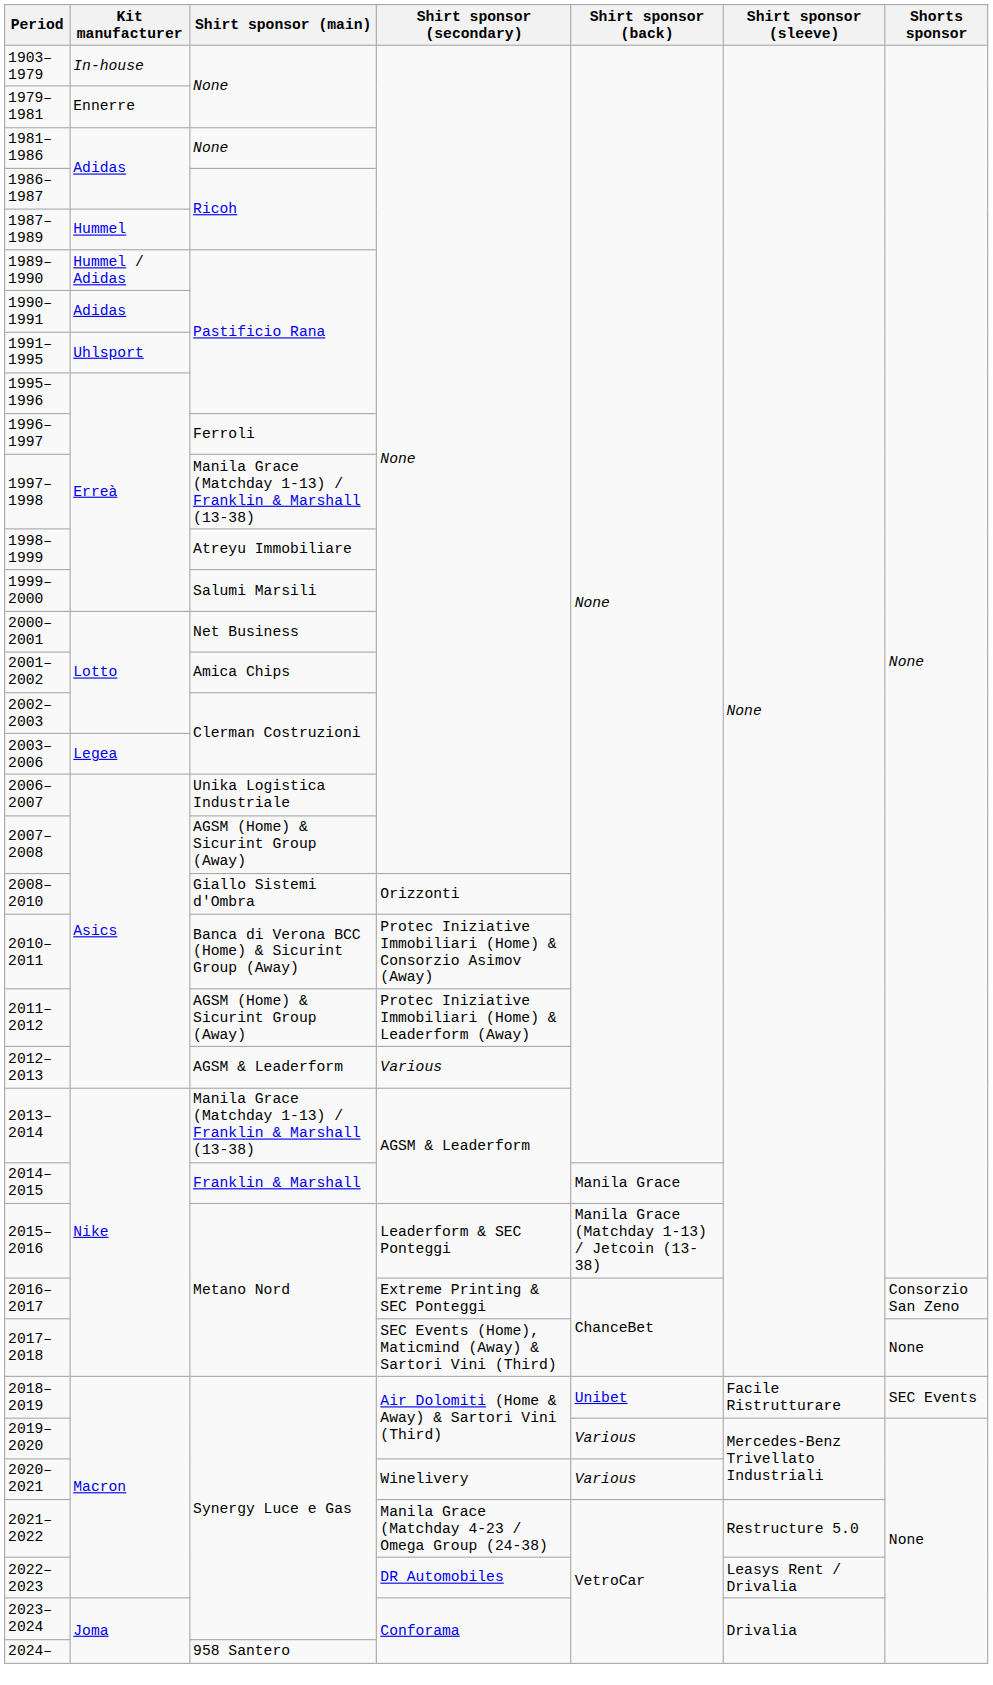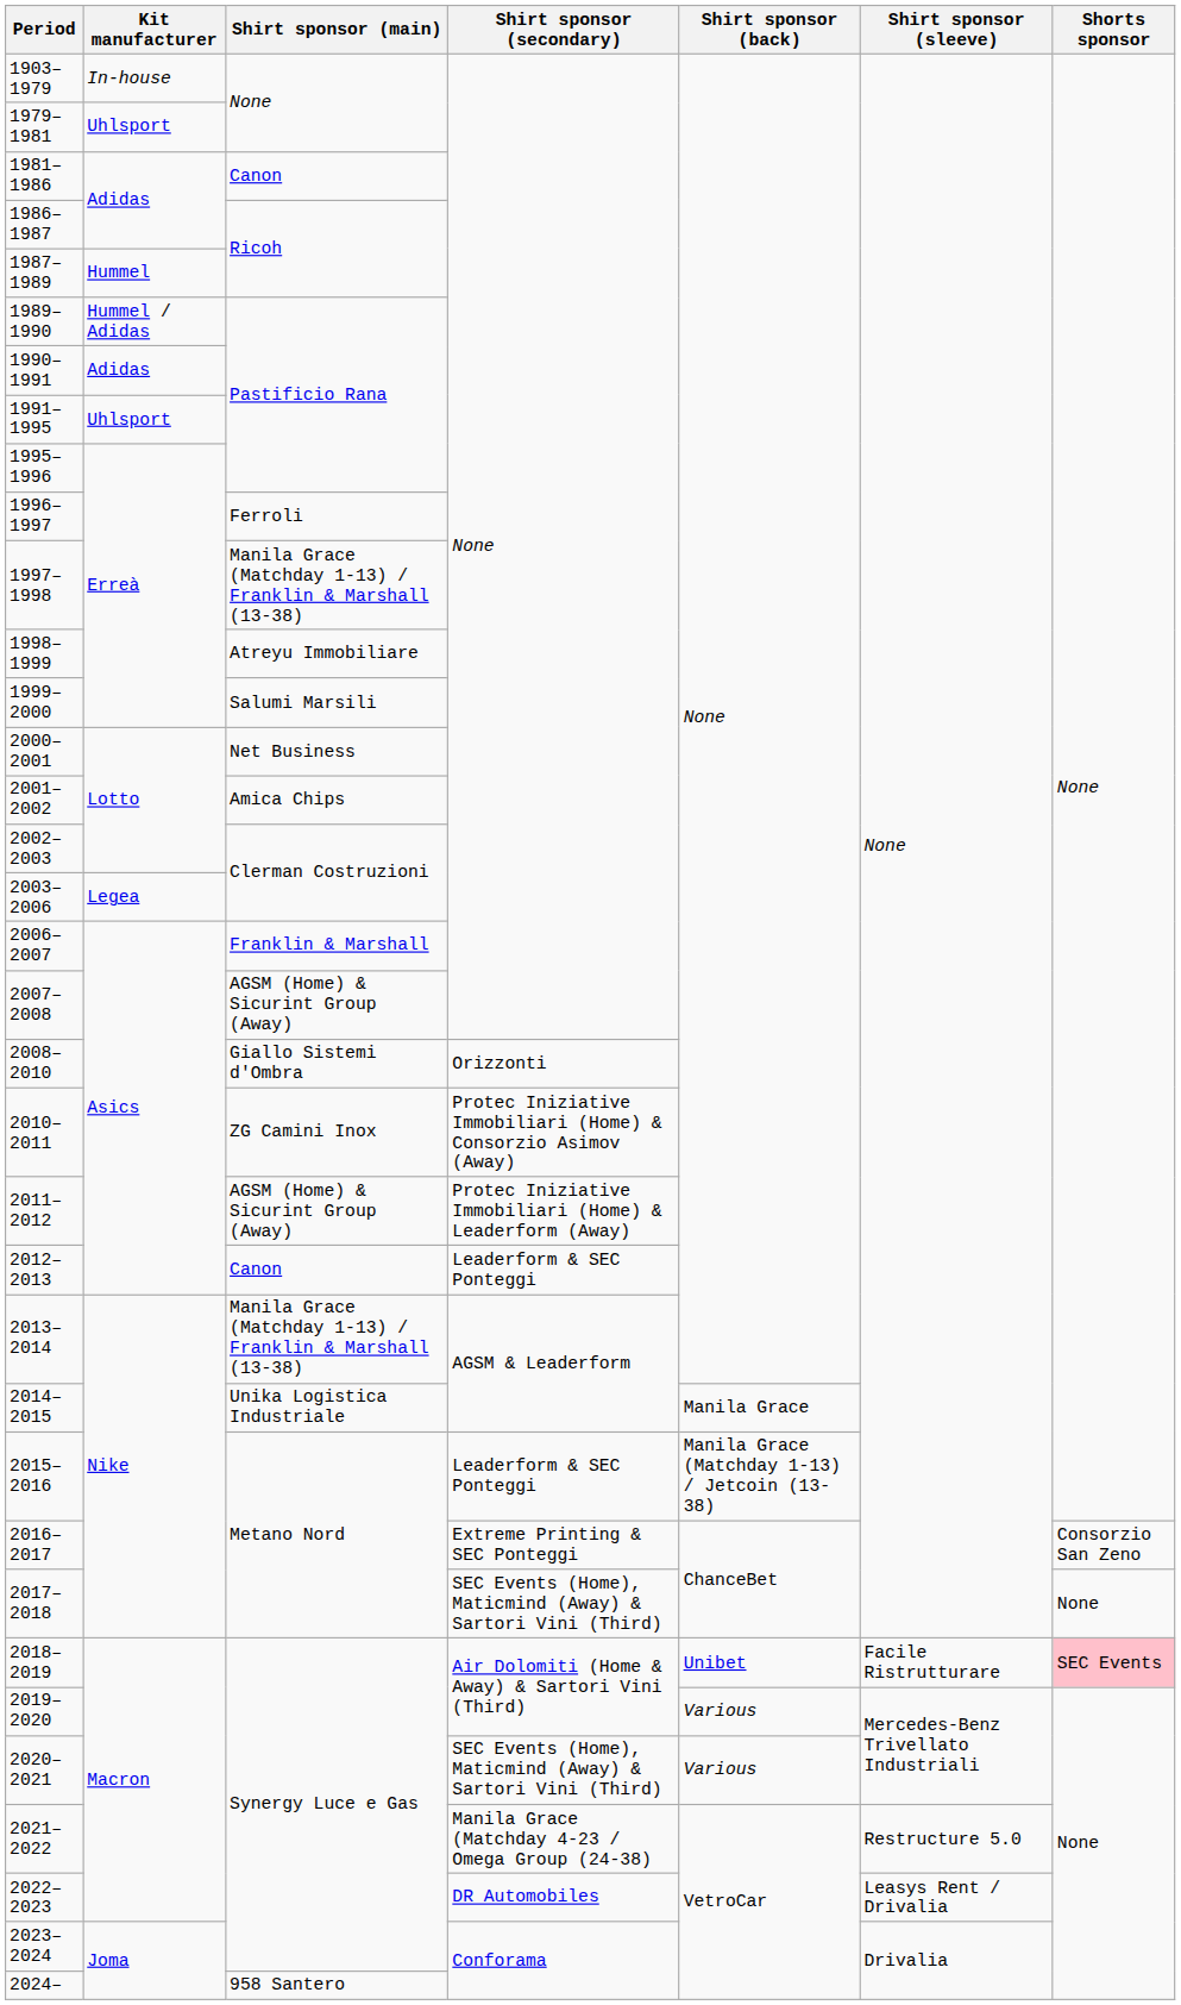1979–1981 | Kit manufacturer: Ennerre -> Uhlsport
1981–1986 | Shirt sponsor (main): None -> Canon
2006–2007 | Shirt sponsor (main): Unika Logistica Industriale -> Franklin & Marshall
2010–2011 | Shirt sponsor (main): Banca di Verona BCC (Home) & Sicurint Group (Away) -> ZG Camini Inox
2012–2013 | Shirt sponsor (main): AGSM & Leaderform -> Canon
2012–2013 | Shirt sponsor (secondary): Various -> Leaderform & SEC Ponteggi
2014–2015 | Shirt sponsor (main): Franklin & Marshall -> Unika Logistica Industriale
2018–2019 | Shorts sponsor: no background -> pink background
2020–2021 | Shirt sponsor (secondary): Winelivery -> SEC Events (Home), Maticmind (Away) & Sartori Vini (Third)
